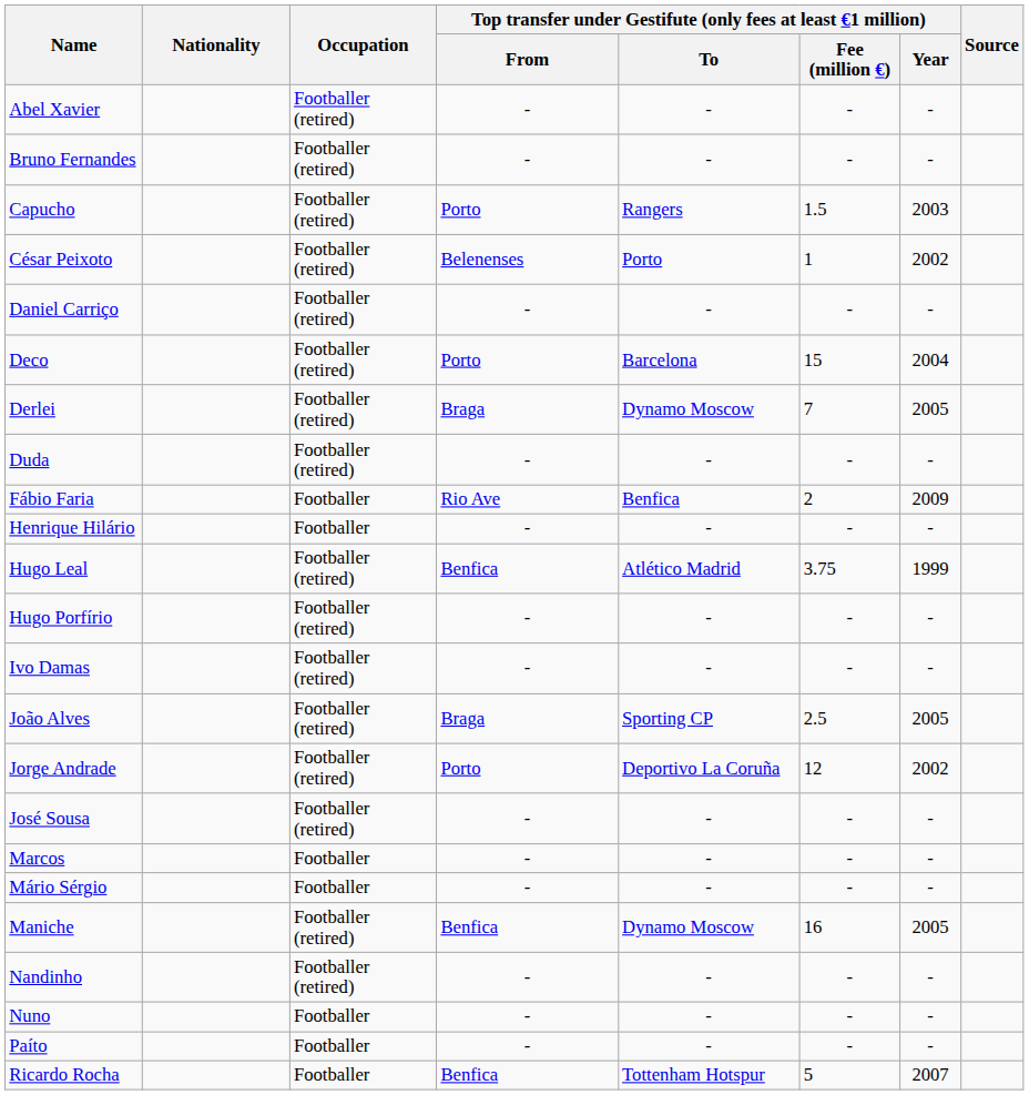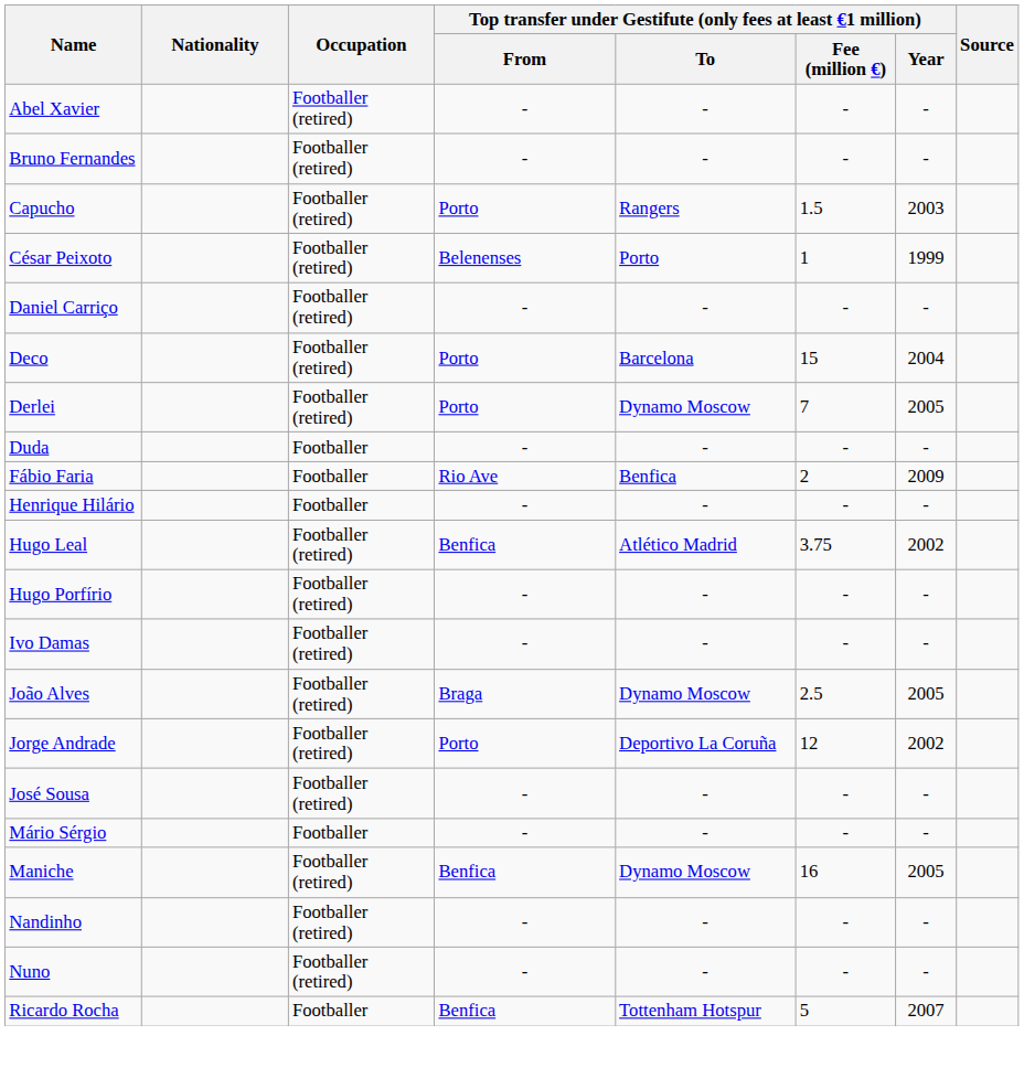César Peixoto | column 7: 2002 -> 1999
Derlei | column 4: Braga -> Porto
Duda | Occupation: Footballer (retired) -> Footballer
Hugo Leal | column 7: 1999 -> 2002
João Alves | column 5: Sporting CP -> Dynamo Moscow
- row: Marcos | Footballer | - | - | - | -
Nuno | Occupation: Footballer -> Footballer (retired)
- row: Paíto | Footballer | - | - | - | -
